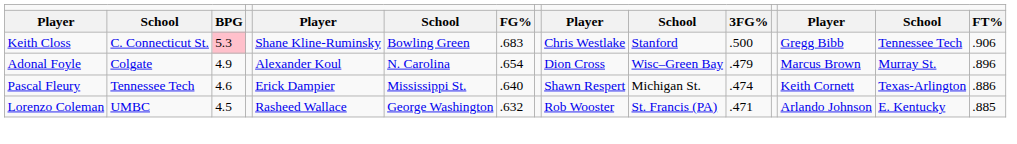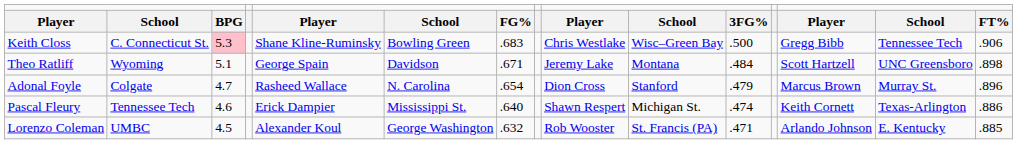Keith Closs | column 10: Stanford -> Wisc–Green Bay
+ row: Theo Ratliff | Wyoming | 5.1 | George Spain | Davidson | .671 | Jeremy Lake | Montana | .484 | Scott Hartzell | UNC Greensboro | .898
Adonal Foyle | column 3: 4.9 -> 4.7
Adonal Foyle | column 5: Alexander Koul -> Rasheed Wallace
Adonal Foyle | column 10: Wisc–Green Bay -> Stanford
Lorenzo Coleman | column 5: Rasheed Wallace -> Alexander Koul
